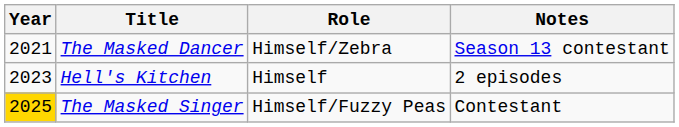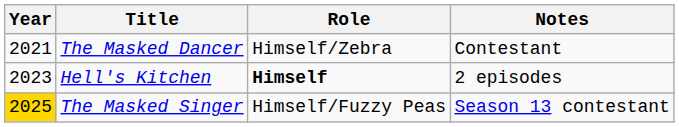The Masked Dancer | Notes: Season 13 contestant -> Contestant
Hell's Kitchen | Role: normal -> bold
The Masked Singer | Notes: Contestant -> Season 13 contestant
